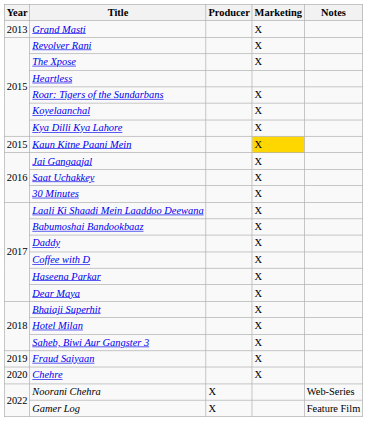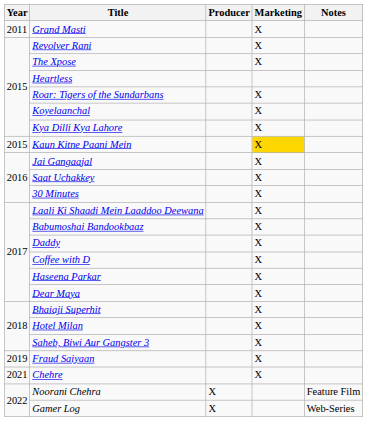Grand Masti | Year: 2013 -> 2011
Chehre | Year: 2020 -> 2021
Noorani Chehra | Notes: Web-Series -> Feature Film
Gamer Log | Notes: Feature Film -> Web-Series
